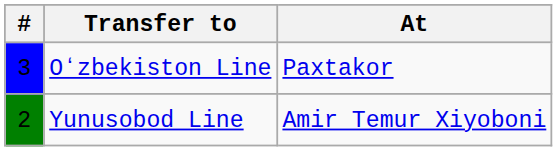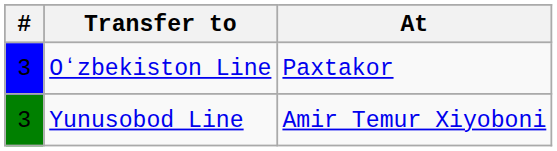Yunusobod Line | #: 2 -> 3
